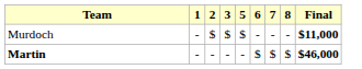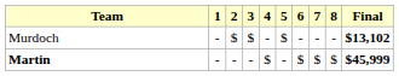+ column: 4 | - | $
Murdoch | Final: $11,000 -> $13,102
Martin | Final: $46,000 -> $45,999
